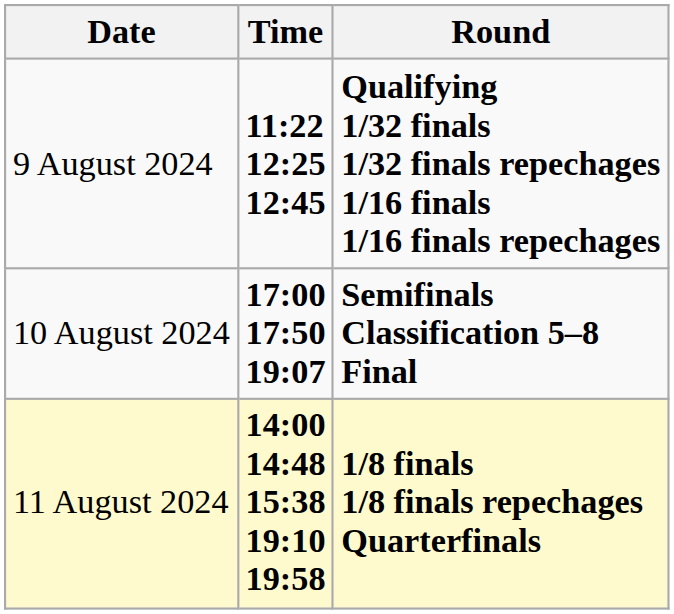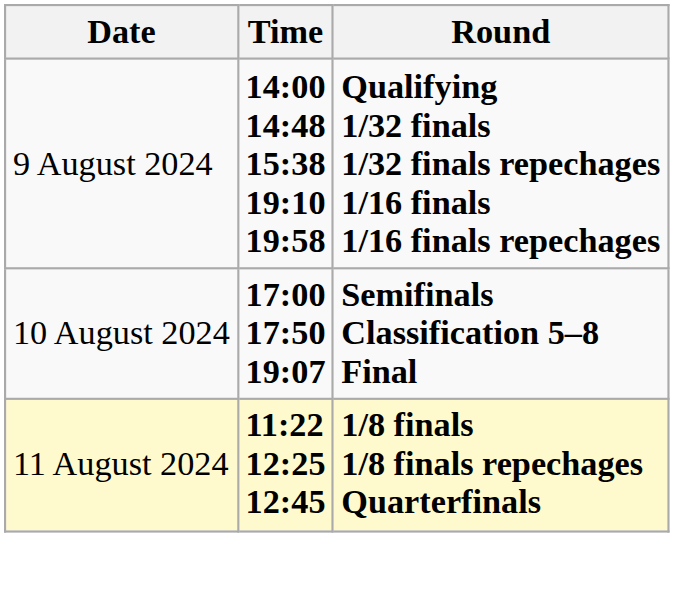9 August 2024 | Time: 11:22 12:25 12:45 -> 14:00 14:48 15:38 19:10 19:58
11 August 2024 | Time: 14:00 14:48 15:38 19:10 19:58 -> 11:22 12:25 12:45
